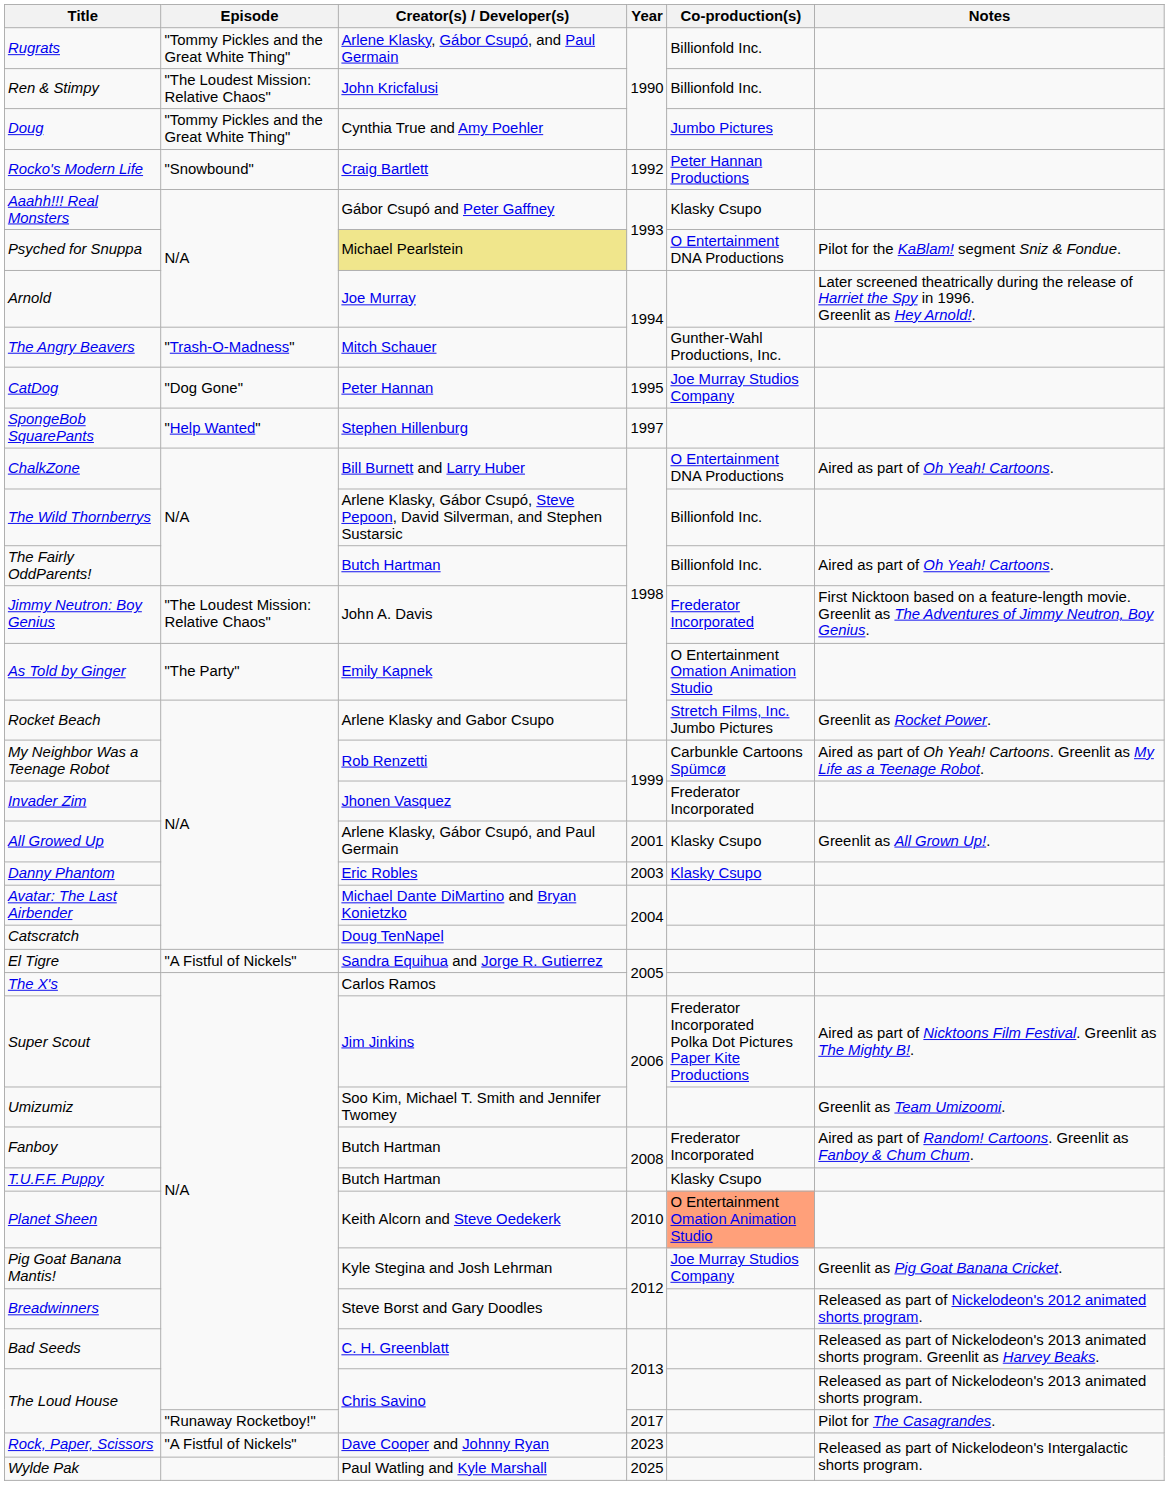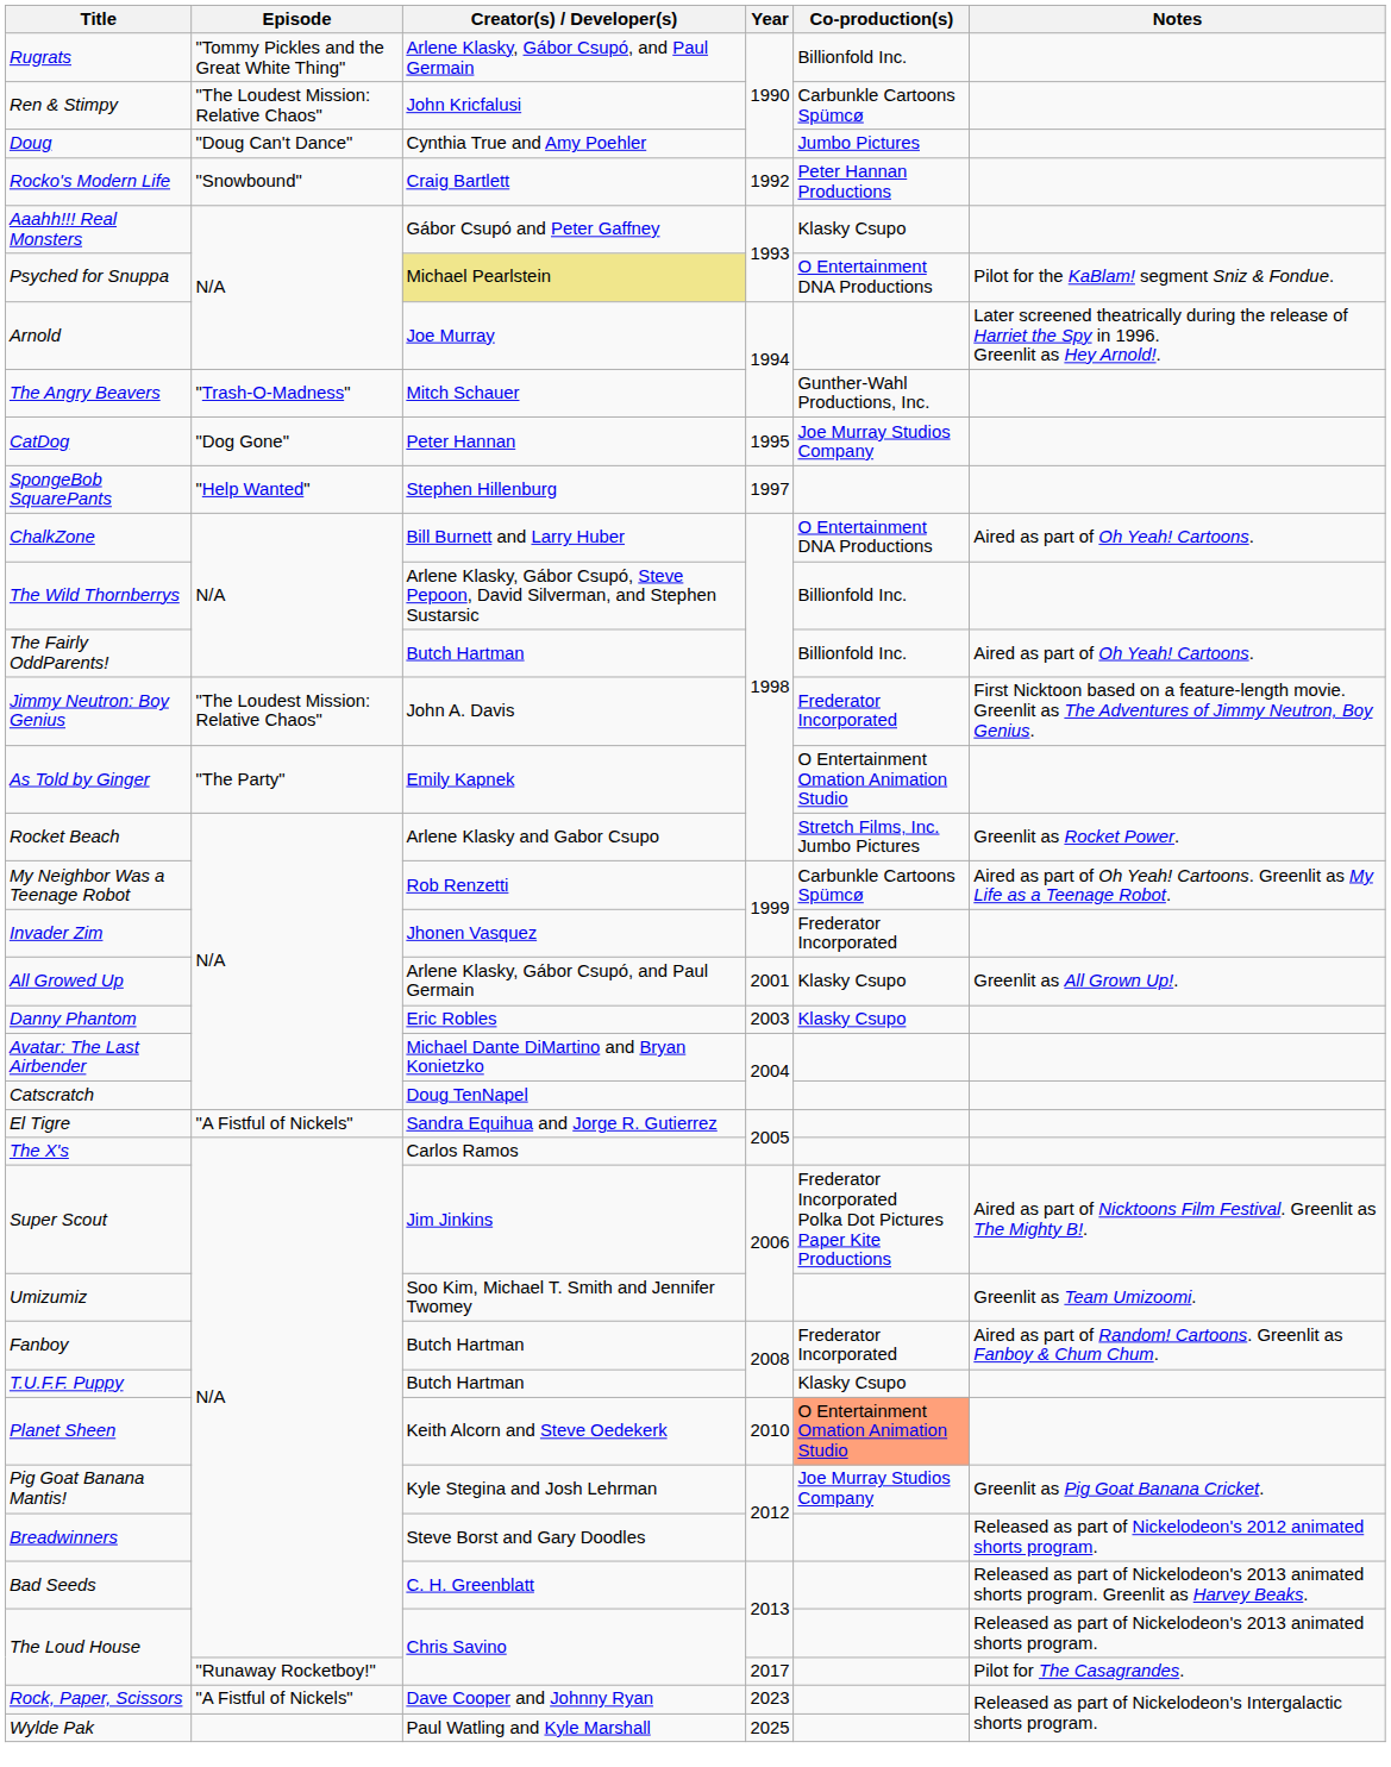Ren & Stimpy | Co-production(s): Billionfold Inc. -> Carbunkle Cartoons Spümcø
Doug | Episode: "Tommy Pickles and the Great White Thing" -> "Doug Can't Dance"
